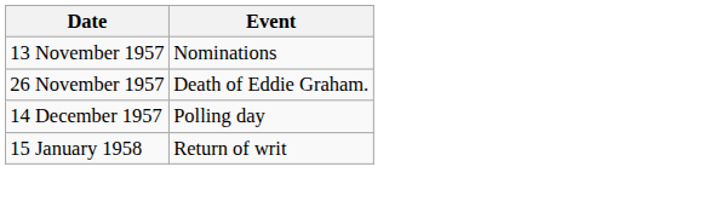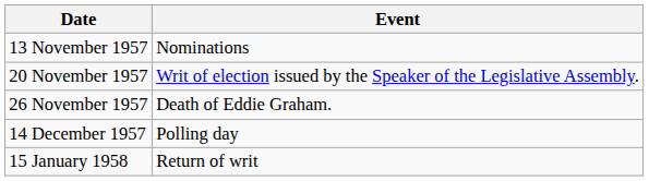+ row: 20 November 1957 | Writ of election issued by the Speaker of the Legislative Assembly.
